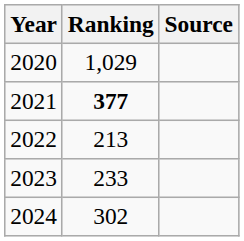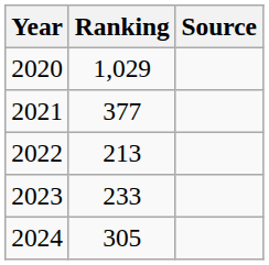2021 | Ranking: bold -> normal
2024 | Ranking: 302 -> 305
